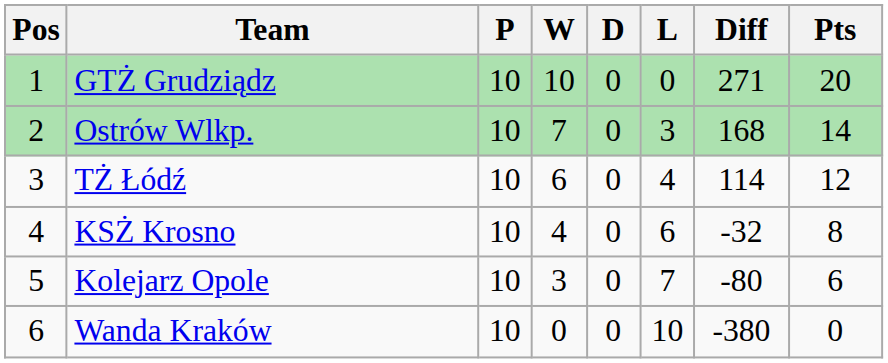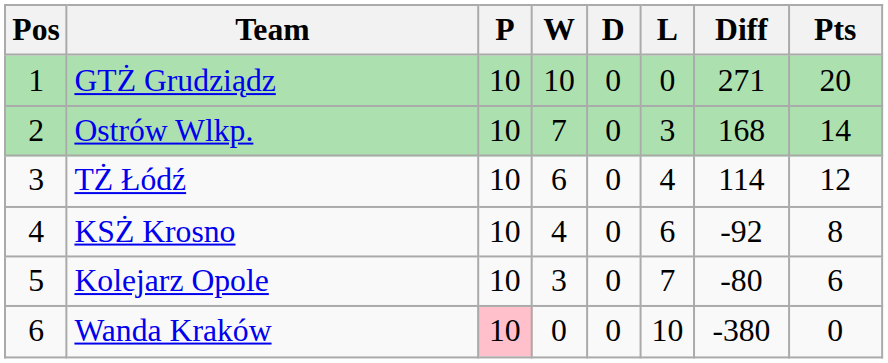KSŻ Krosno | Diff: -32 -> -92
Wanda Kraków | P: no background -> pink background
